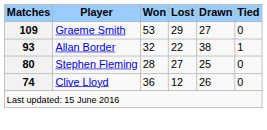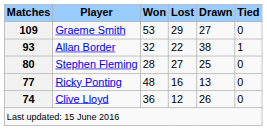+ row: 77 | Ricky Ponting | 48 | 16 | 13 | 0
